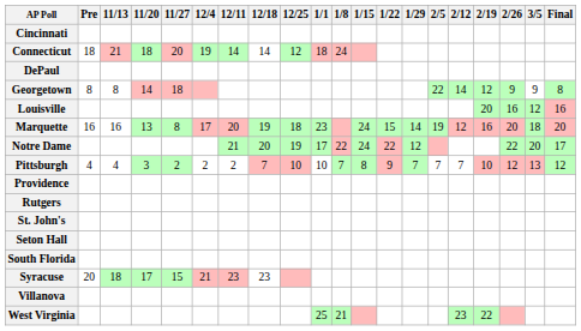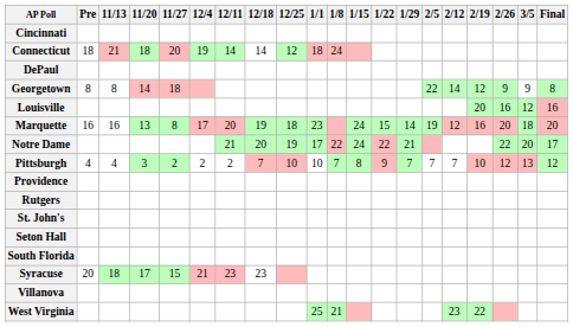Notre Dame | 1/29: 12 -> 21
